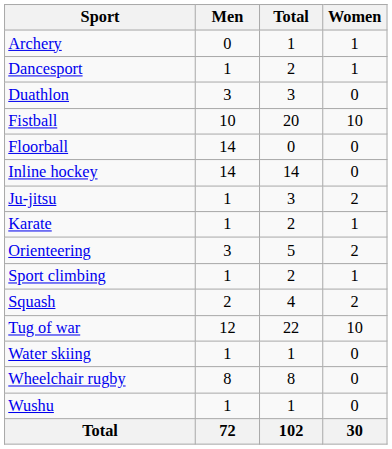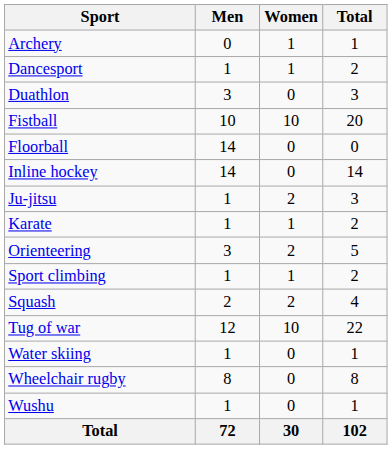columns swapped: Women <-> Total
